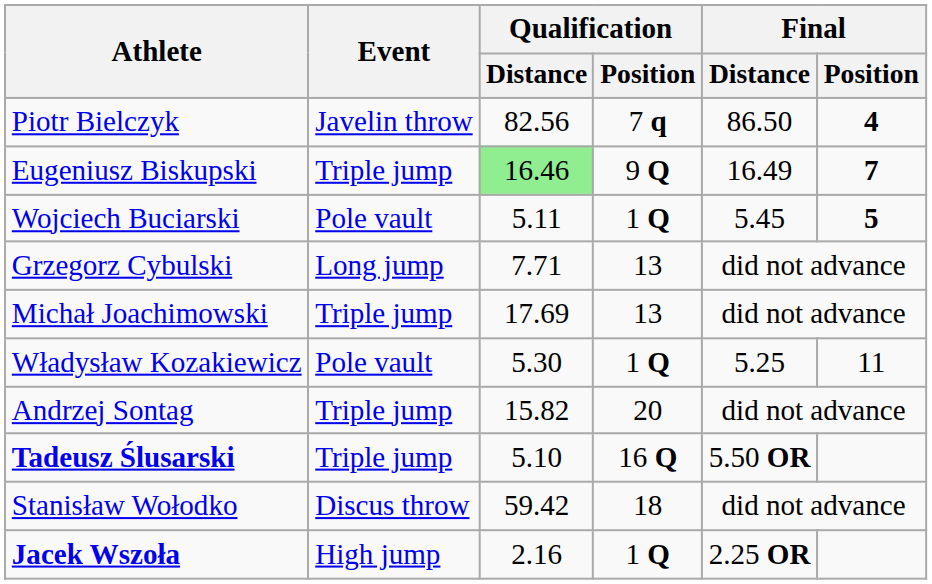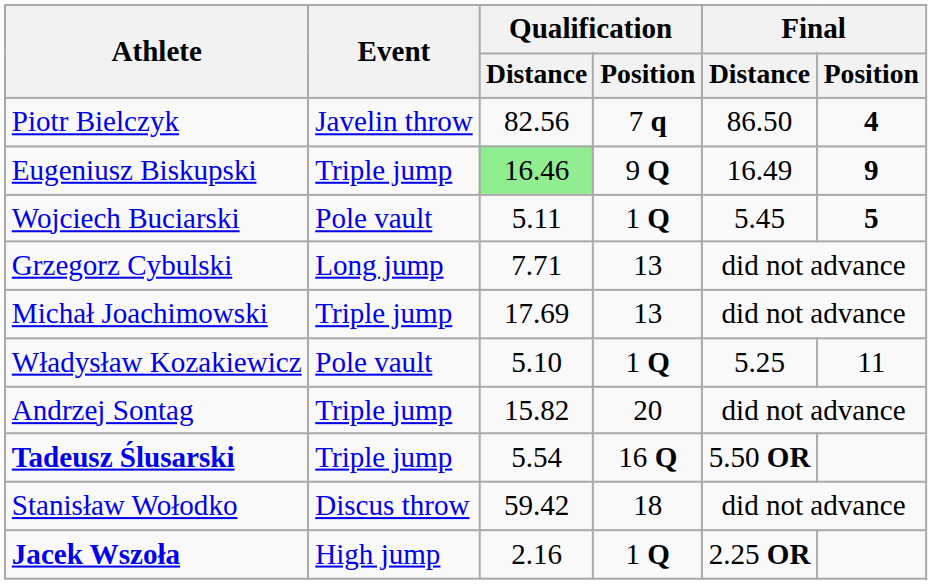Eugeniusz Biskupski | Final / Position: 7 -> 9
Władysław Kozakiewicz | Qualification / Distance: 5.30 -> 5.10
Tadeusz Ślusarski | Qualification / Distance: 5.10 -> 5.54
